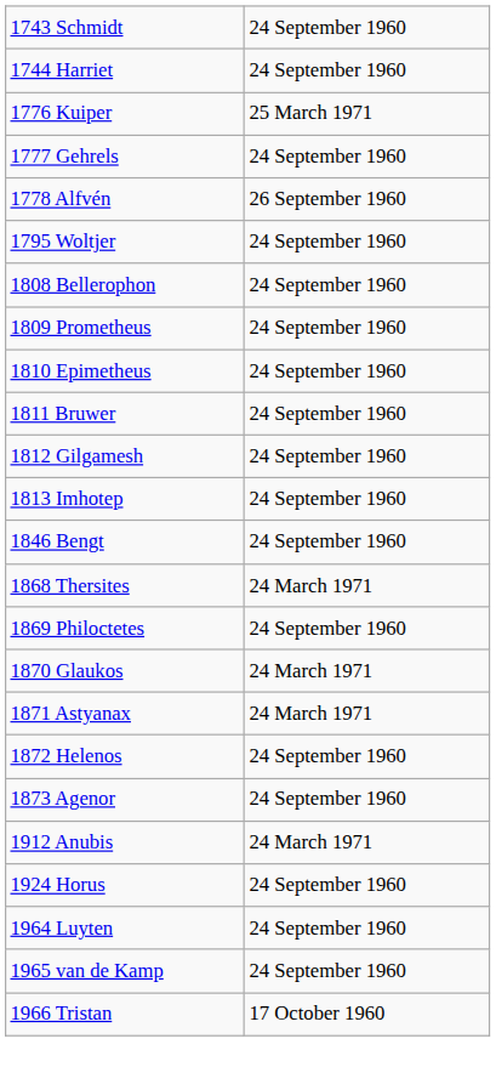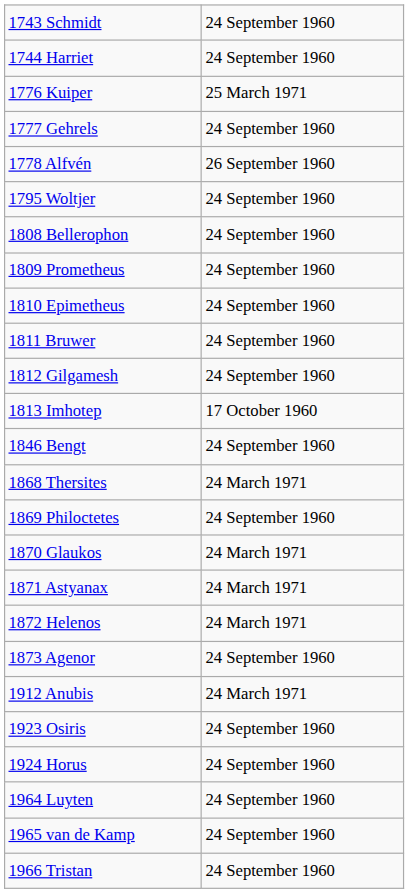1813 Imhotep | column 2: 24 September 1960 -> 17 October 1960
1872 Helenos | column 2: 24 September 1960 -> 24 March 1971
+ row: 1923 Osiris | 24 September 1960
1966 Tristan | column 2: 17 October 1960 -> 24 September 1960
